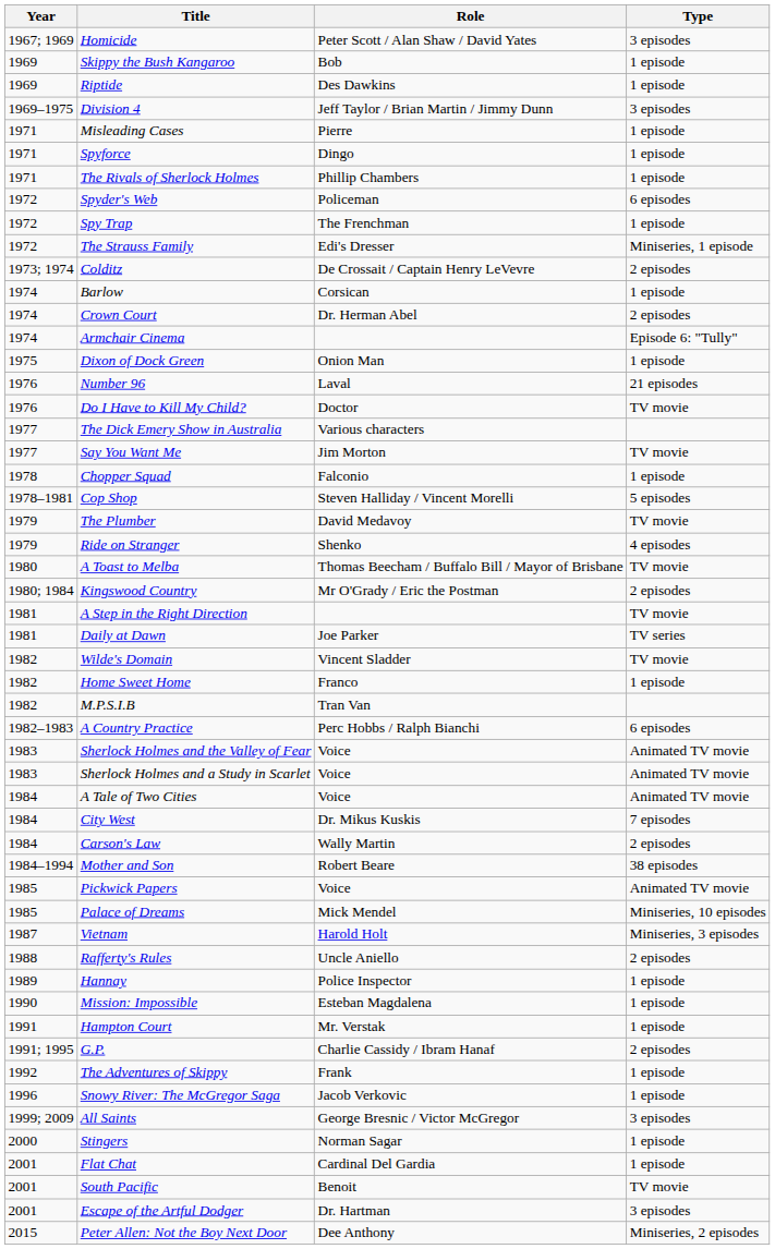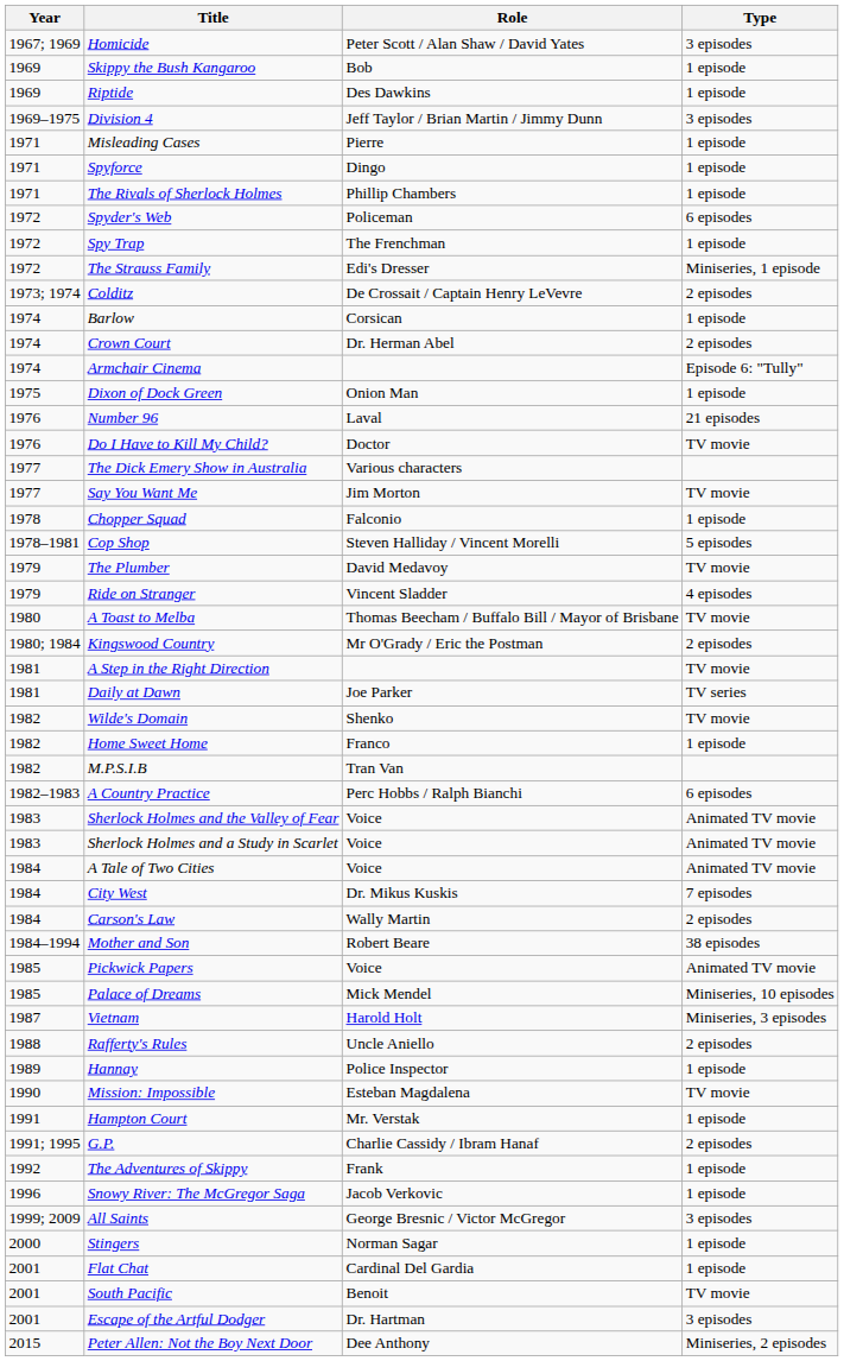Ride on Stranger | Role: Shenko -> Vincent Sladder
Wilde's Domain | Role: Vincent Sladder -> Shenko
Mission: Impossible | Type: 1 episode -> TV movie
